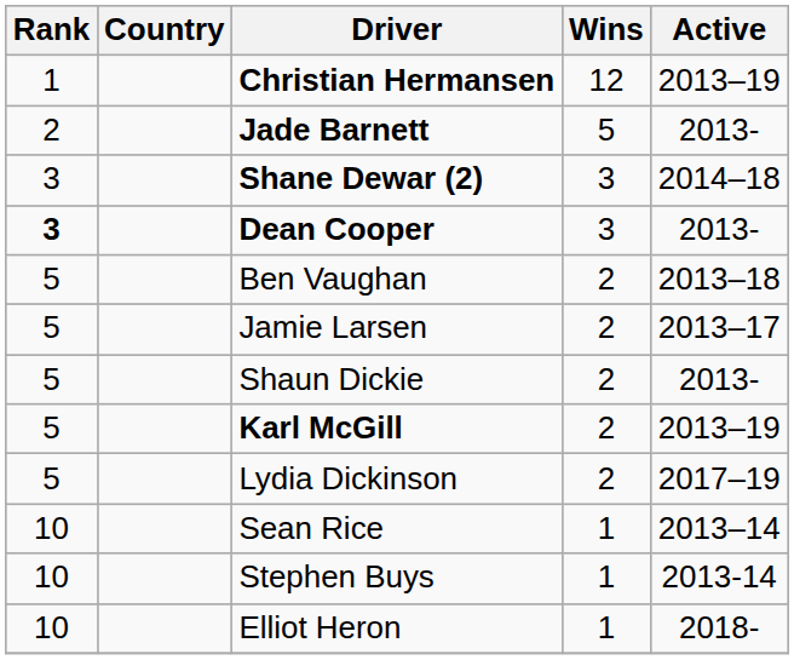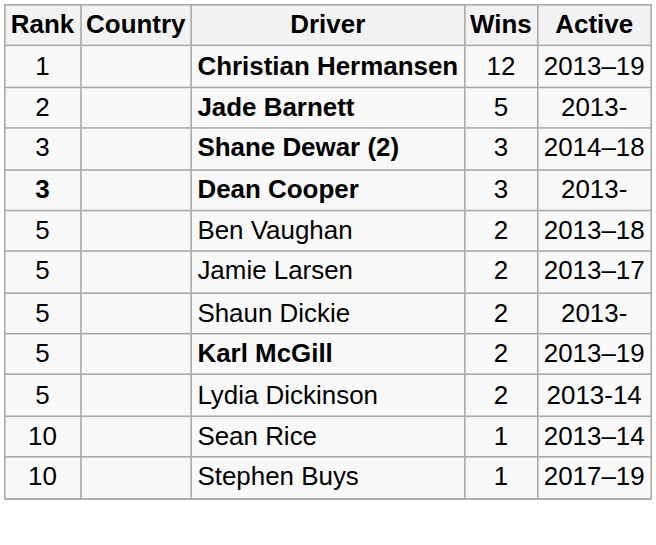Lydia Dickinson | Active: 2017–19 -> 2013-14
Stephen Buys | Active: 2013-14 -> 2017–19
- row: 10 | Elliot Heron | 1 | 2018-
